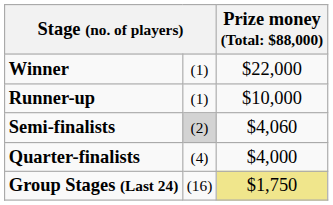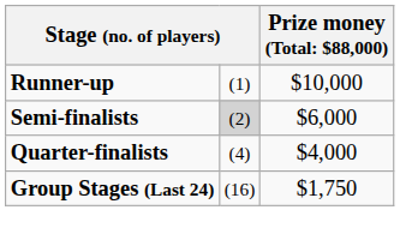- row: Winner | (1) | $22,000
Semi-finalists | column 3: $4,060 -> $6,000
Group Stages (Last 24) | column 3: khaki background -> no background
